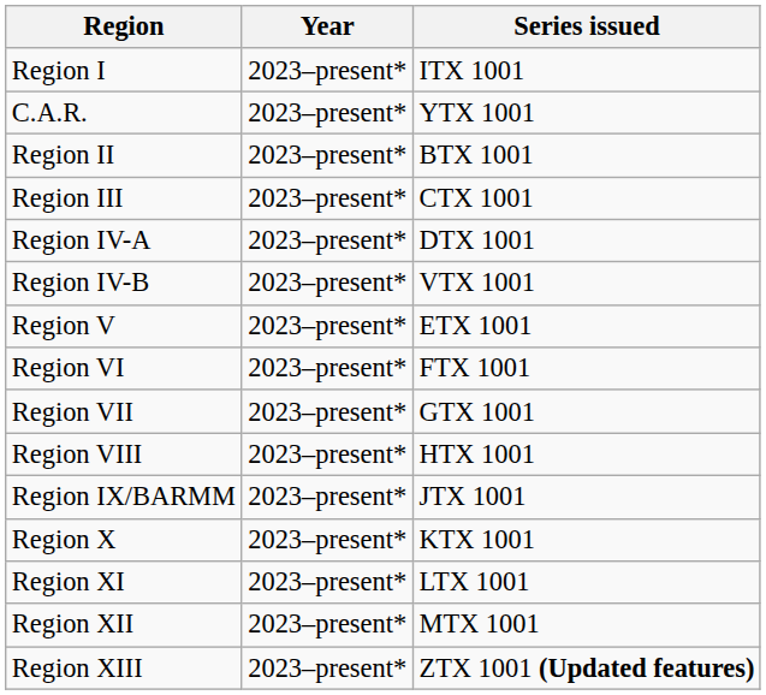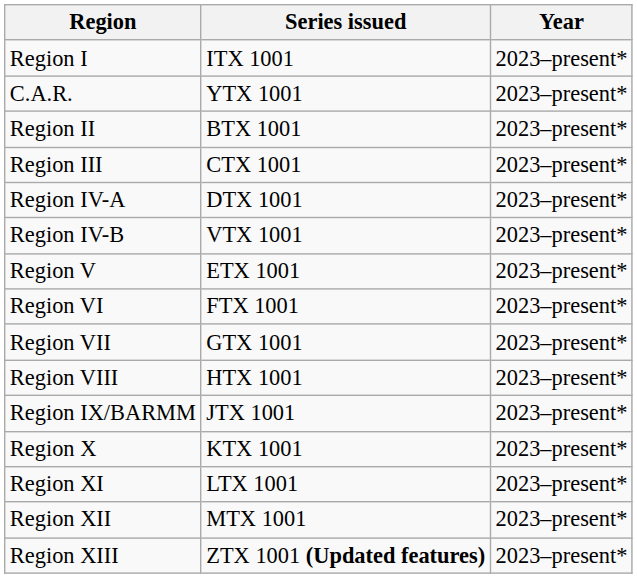columns swapped: Year <-> Series issued
